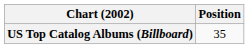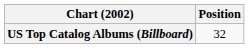US Top Catalog Albums (Billboard) | Position: 35 -> 32
